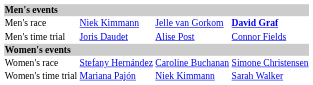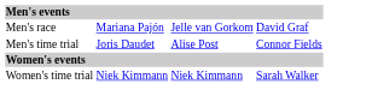Men's race | column 2: Niek Kimmann -> Mariana Pajón
Men's race | column 4: bold -> normal
- row: Women's race | Stefany Hernández | Caroline Buchanan | Simone Christensen
Women's time trial | column 2: Mariana Pajón -> Niek Kimmann
